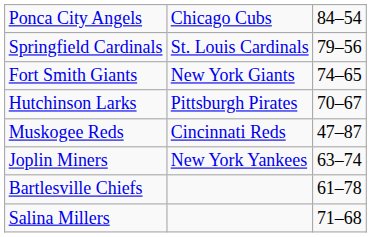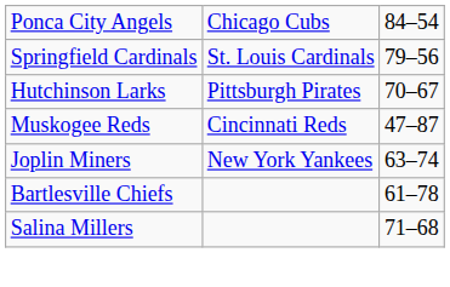- row: Fort Smith Giants | New York Giants | 74–65
